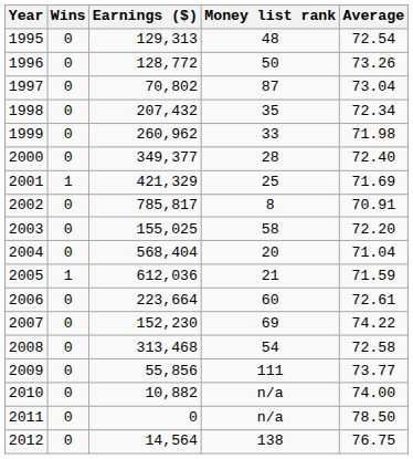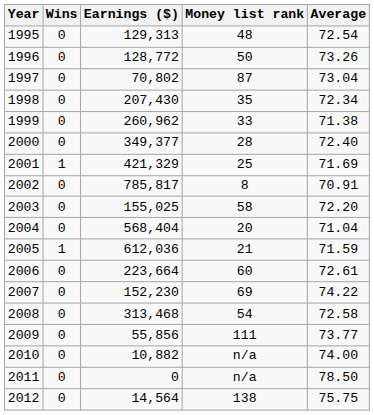1998 | Earnings ($): 207,432 -> 207,430
1999 | Average: 71.98 -> 71.38
2012 | Average: 76.75 -> 75.75
